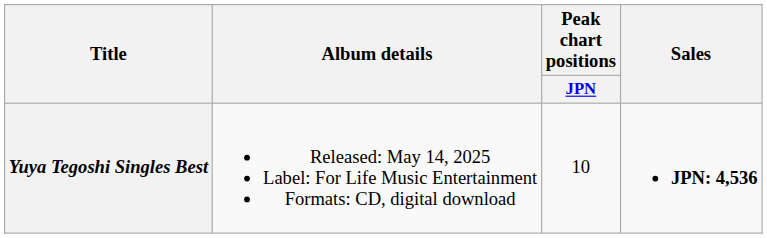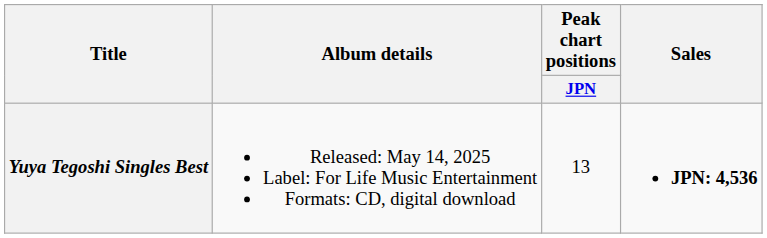Yuya Tegoshi Singles Best | Peak chart positions / JPN: 10 -> 13
